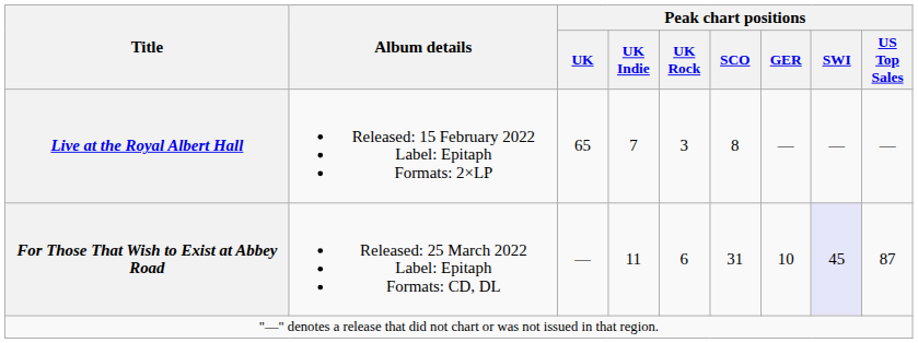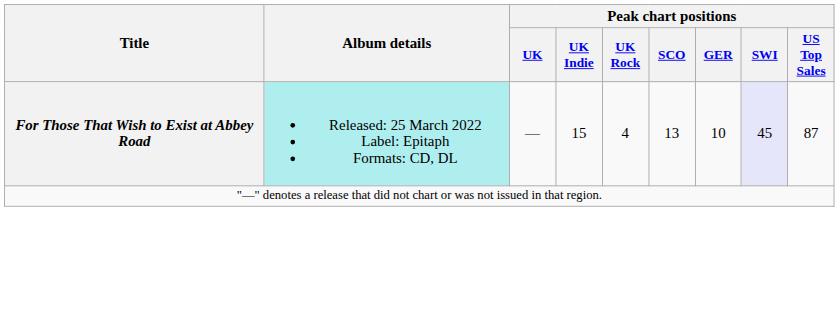- row: Live at the Royal Albert Hall | Released: 15 February 2022 Label: Epitaph Formats: 2×LP | 65 | 7 | 3 | 8 | — | — | —
For Those That Wish to Exist at Abbey Road | Album details: no background -> paleturquoise background
For Those That Wish to Exist at Abbey Road | Peak chart positions / UK Indie: 11 -> 15
For Those That Wish to Exist at Abbey Road | Peak chart positions / UK Rock: 6 -> 4
For Those That Wish to Exist at Abbey Road | Peak chart positions / SCO: 31 -> 13
